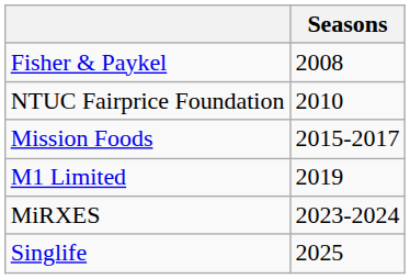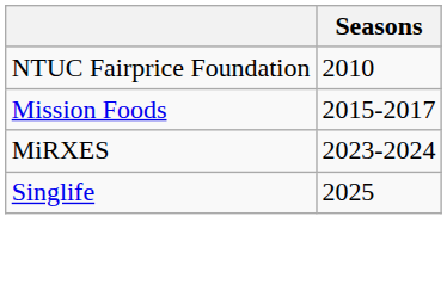- row: Fisher & Paykel | 2008
- row: M1 Limited | 2019
